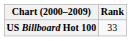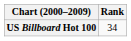US Billboard Hot 100 | Rank: 33 -> 34
